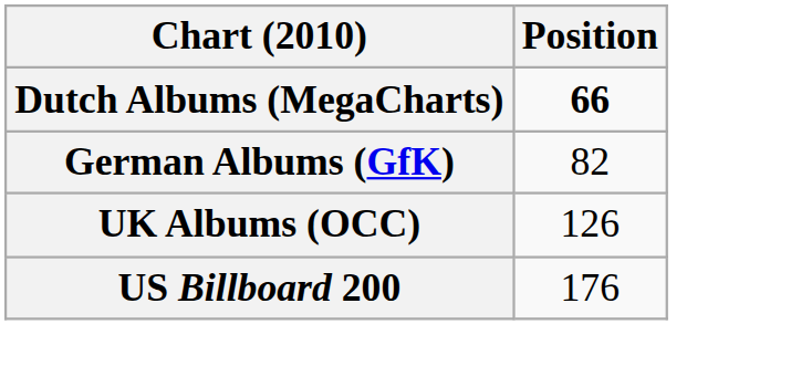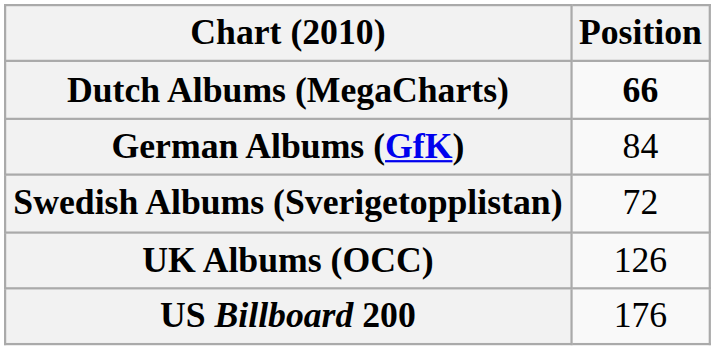German Albums (GfK) | Position: 82 -> 84
+ row: Swedish Albums (Sverigetopplistan) | 72
